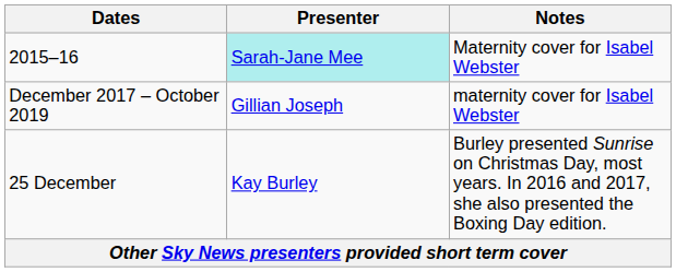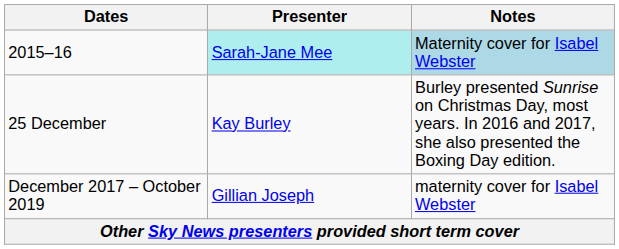2015–16 | Notes: no background -> lightblue background
rows swapped: 25 December <-> December 2017 – October 2019
